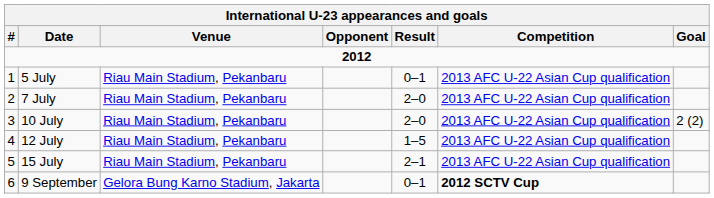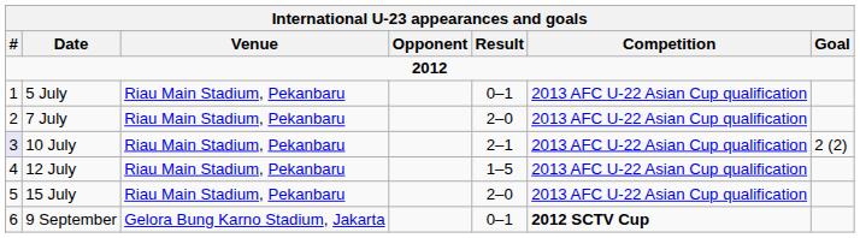10 July | #: no background -> lavender background
10 July | Result: 2–0 -> 2–1
15 July | Result: 2–1 -> 2–0
